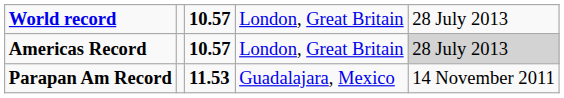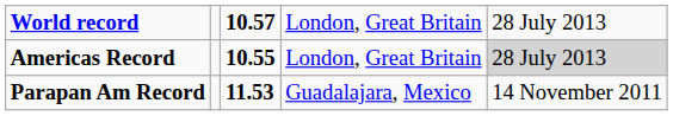Americas Record | column 3: 10.57 -> 10.55
